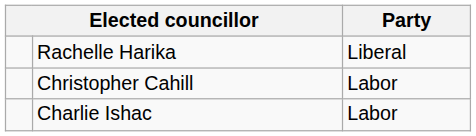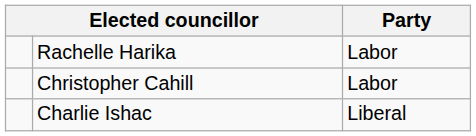Rachelle Harika | Party: Liberal -> Labor
Charlie Ishac | Party: Labor -> Liberal
